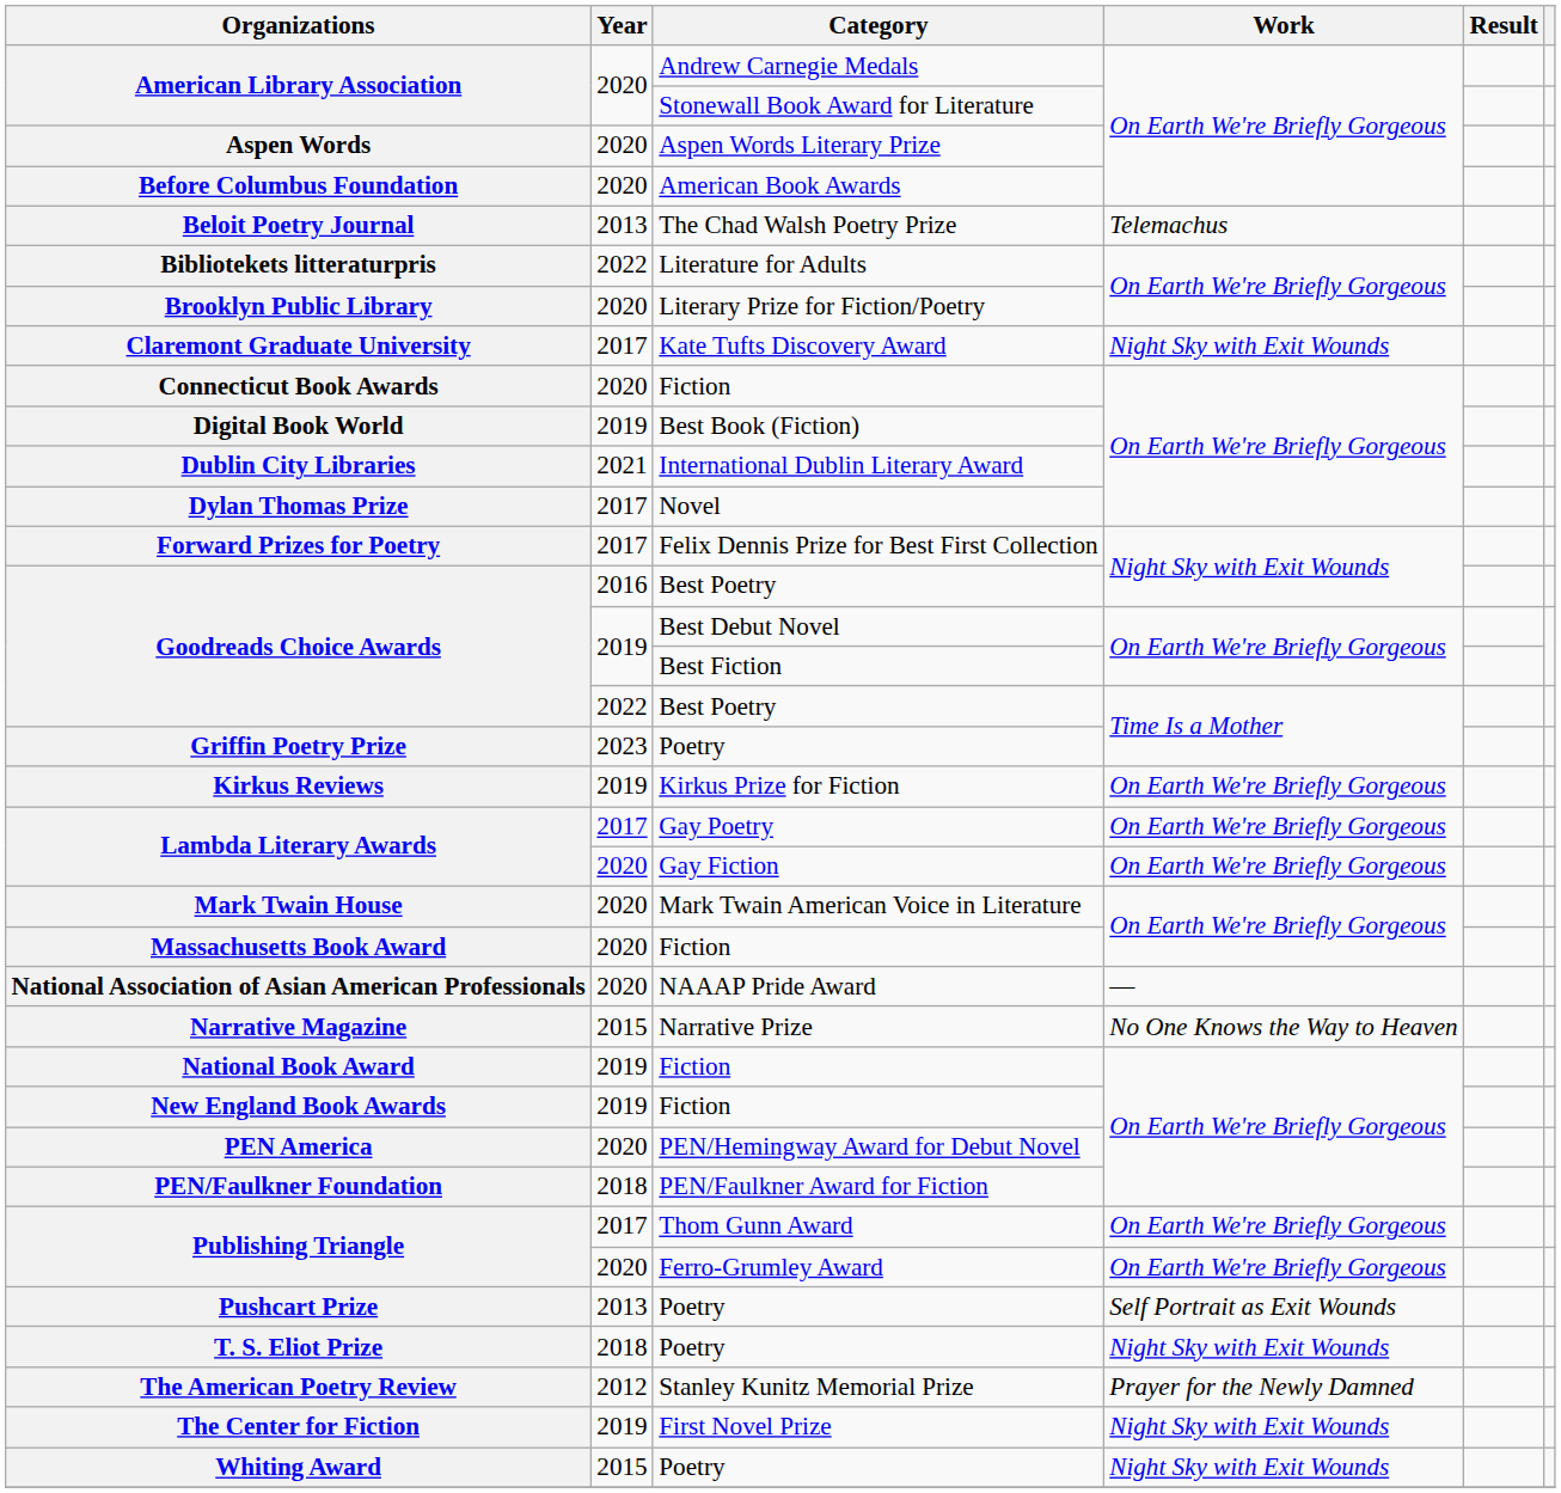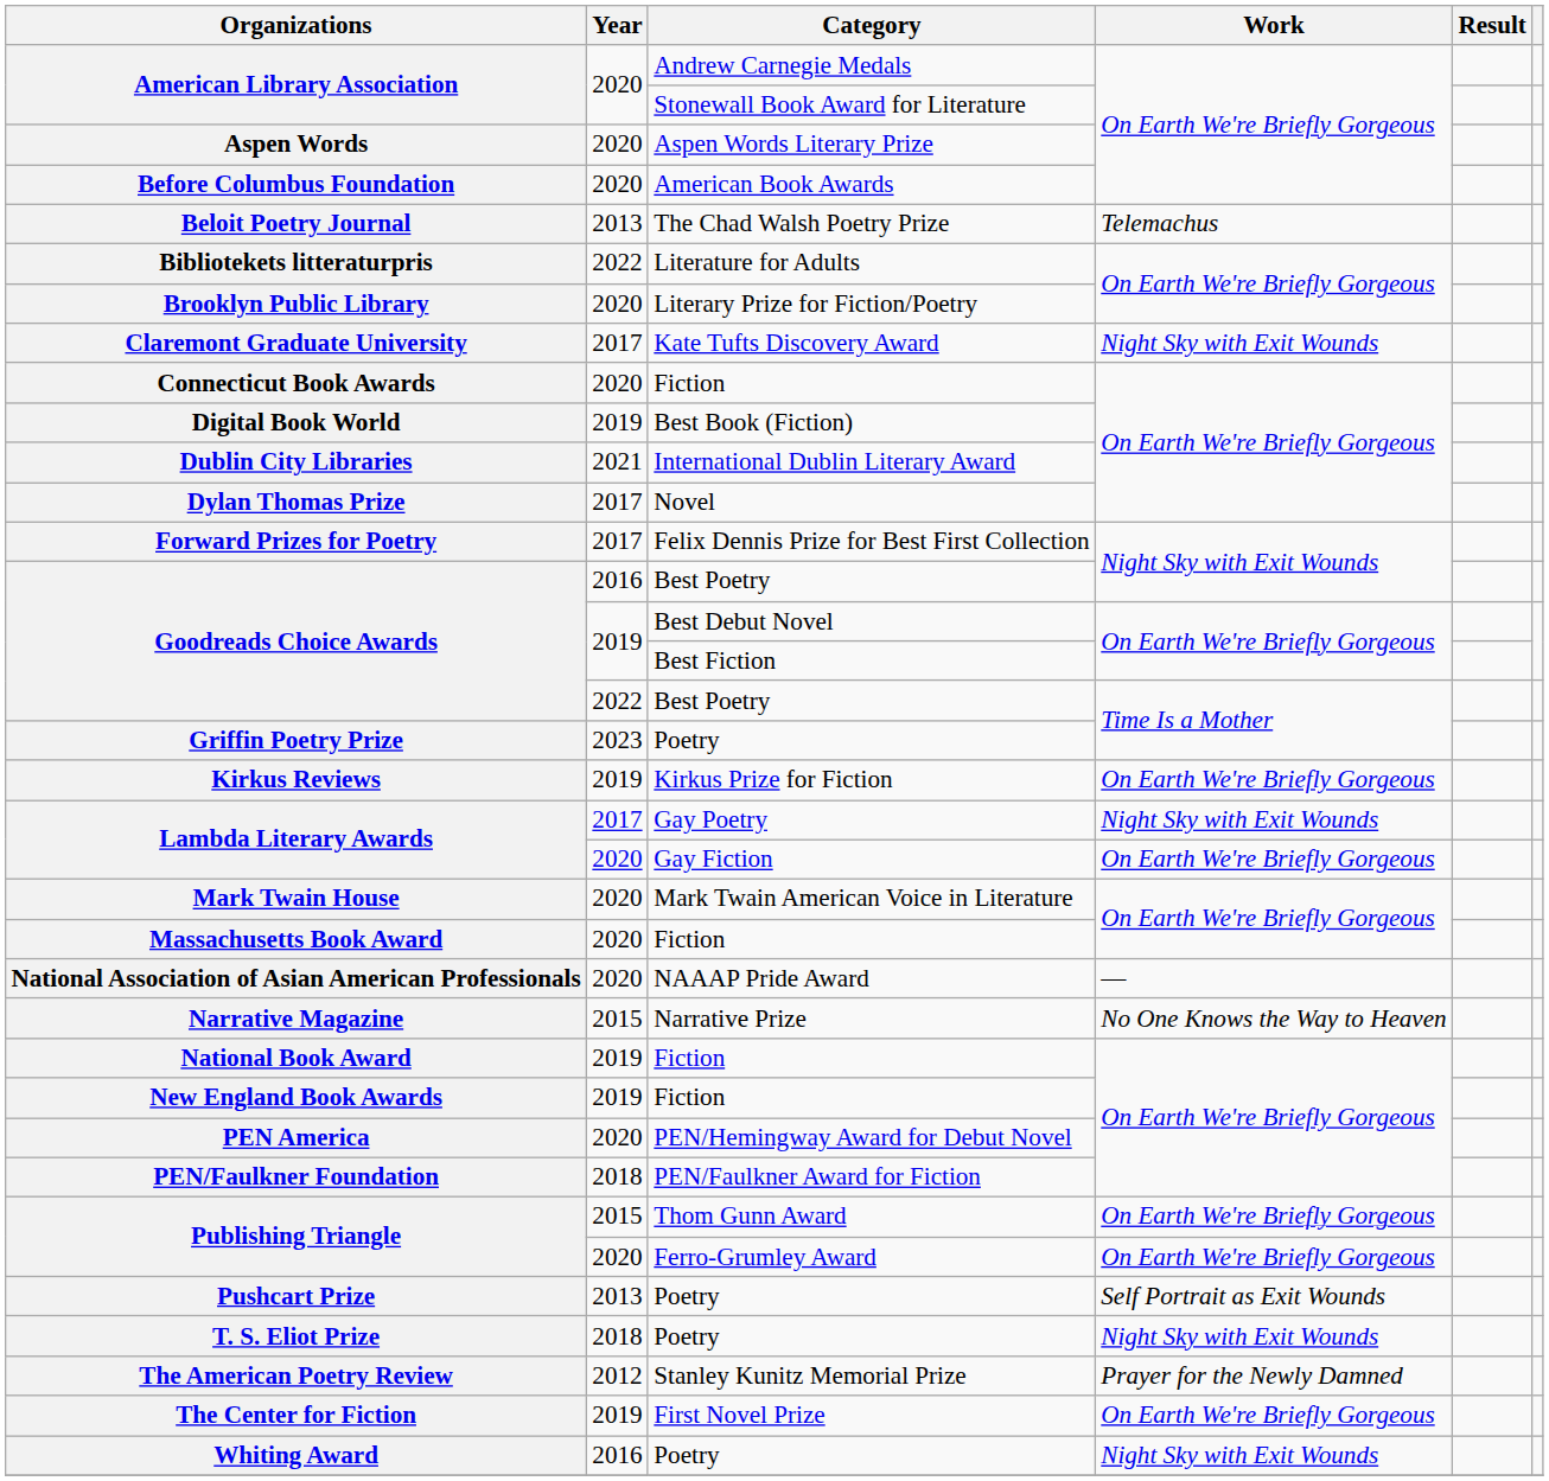Lambda Literary Awards / Gay Poetry | Work: On Earth We're Briefly Gorgeous -> Night Sky with Exit Wounds
Publishing Triangle / Thom Gunn Award | Year: 2017 -> 2015
The Center for Fiction | Work: Night Sky with Exit Wounds -> On Earth We're Briefly Gorgeous
Whiting Award | Year: 2015 -> 2016
